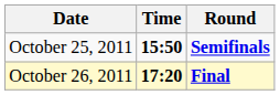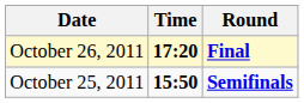rows swapped: October 25, 2011 <-> October 26, 2011
